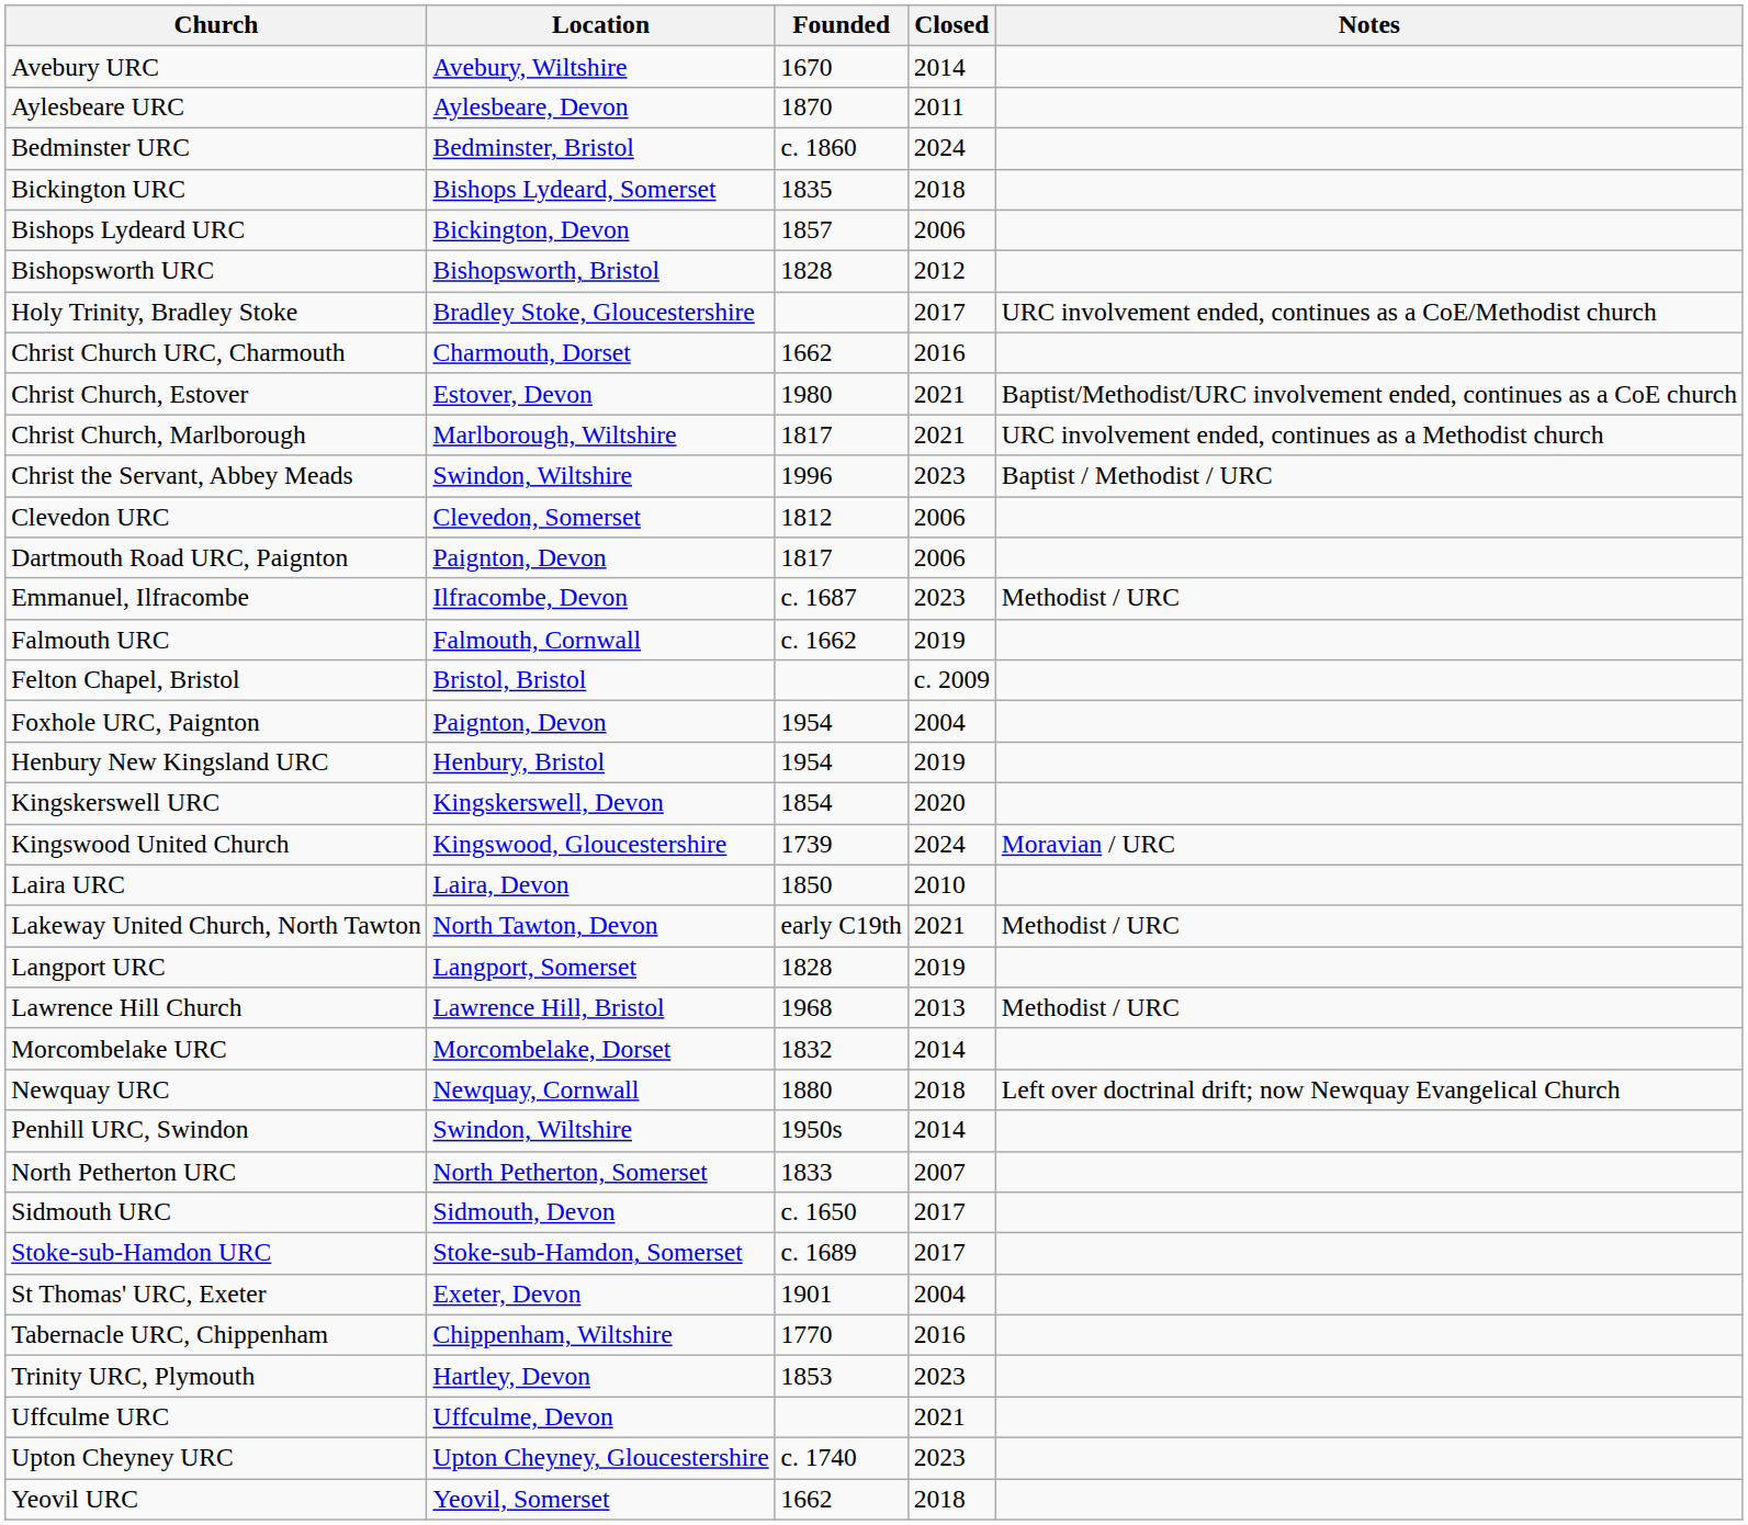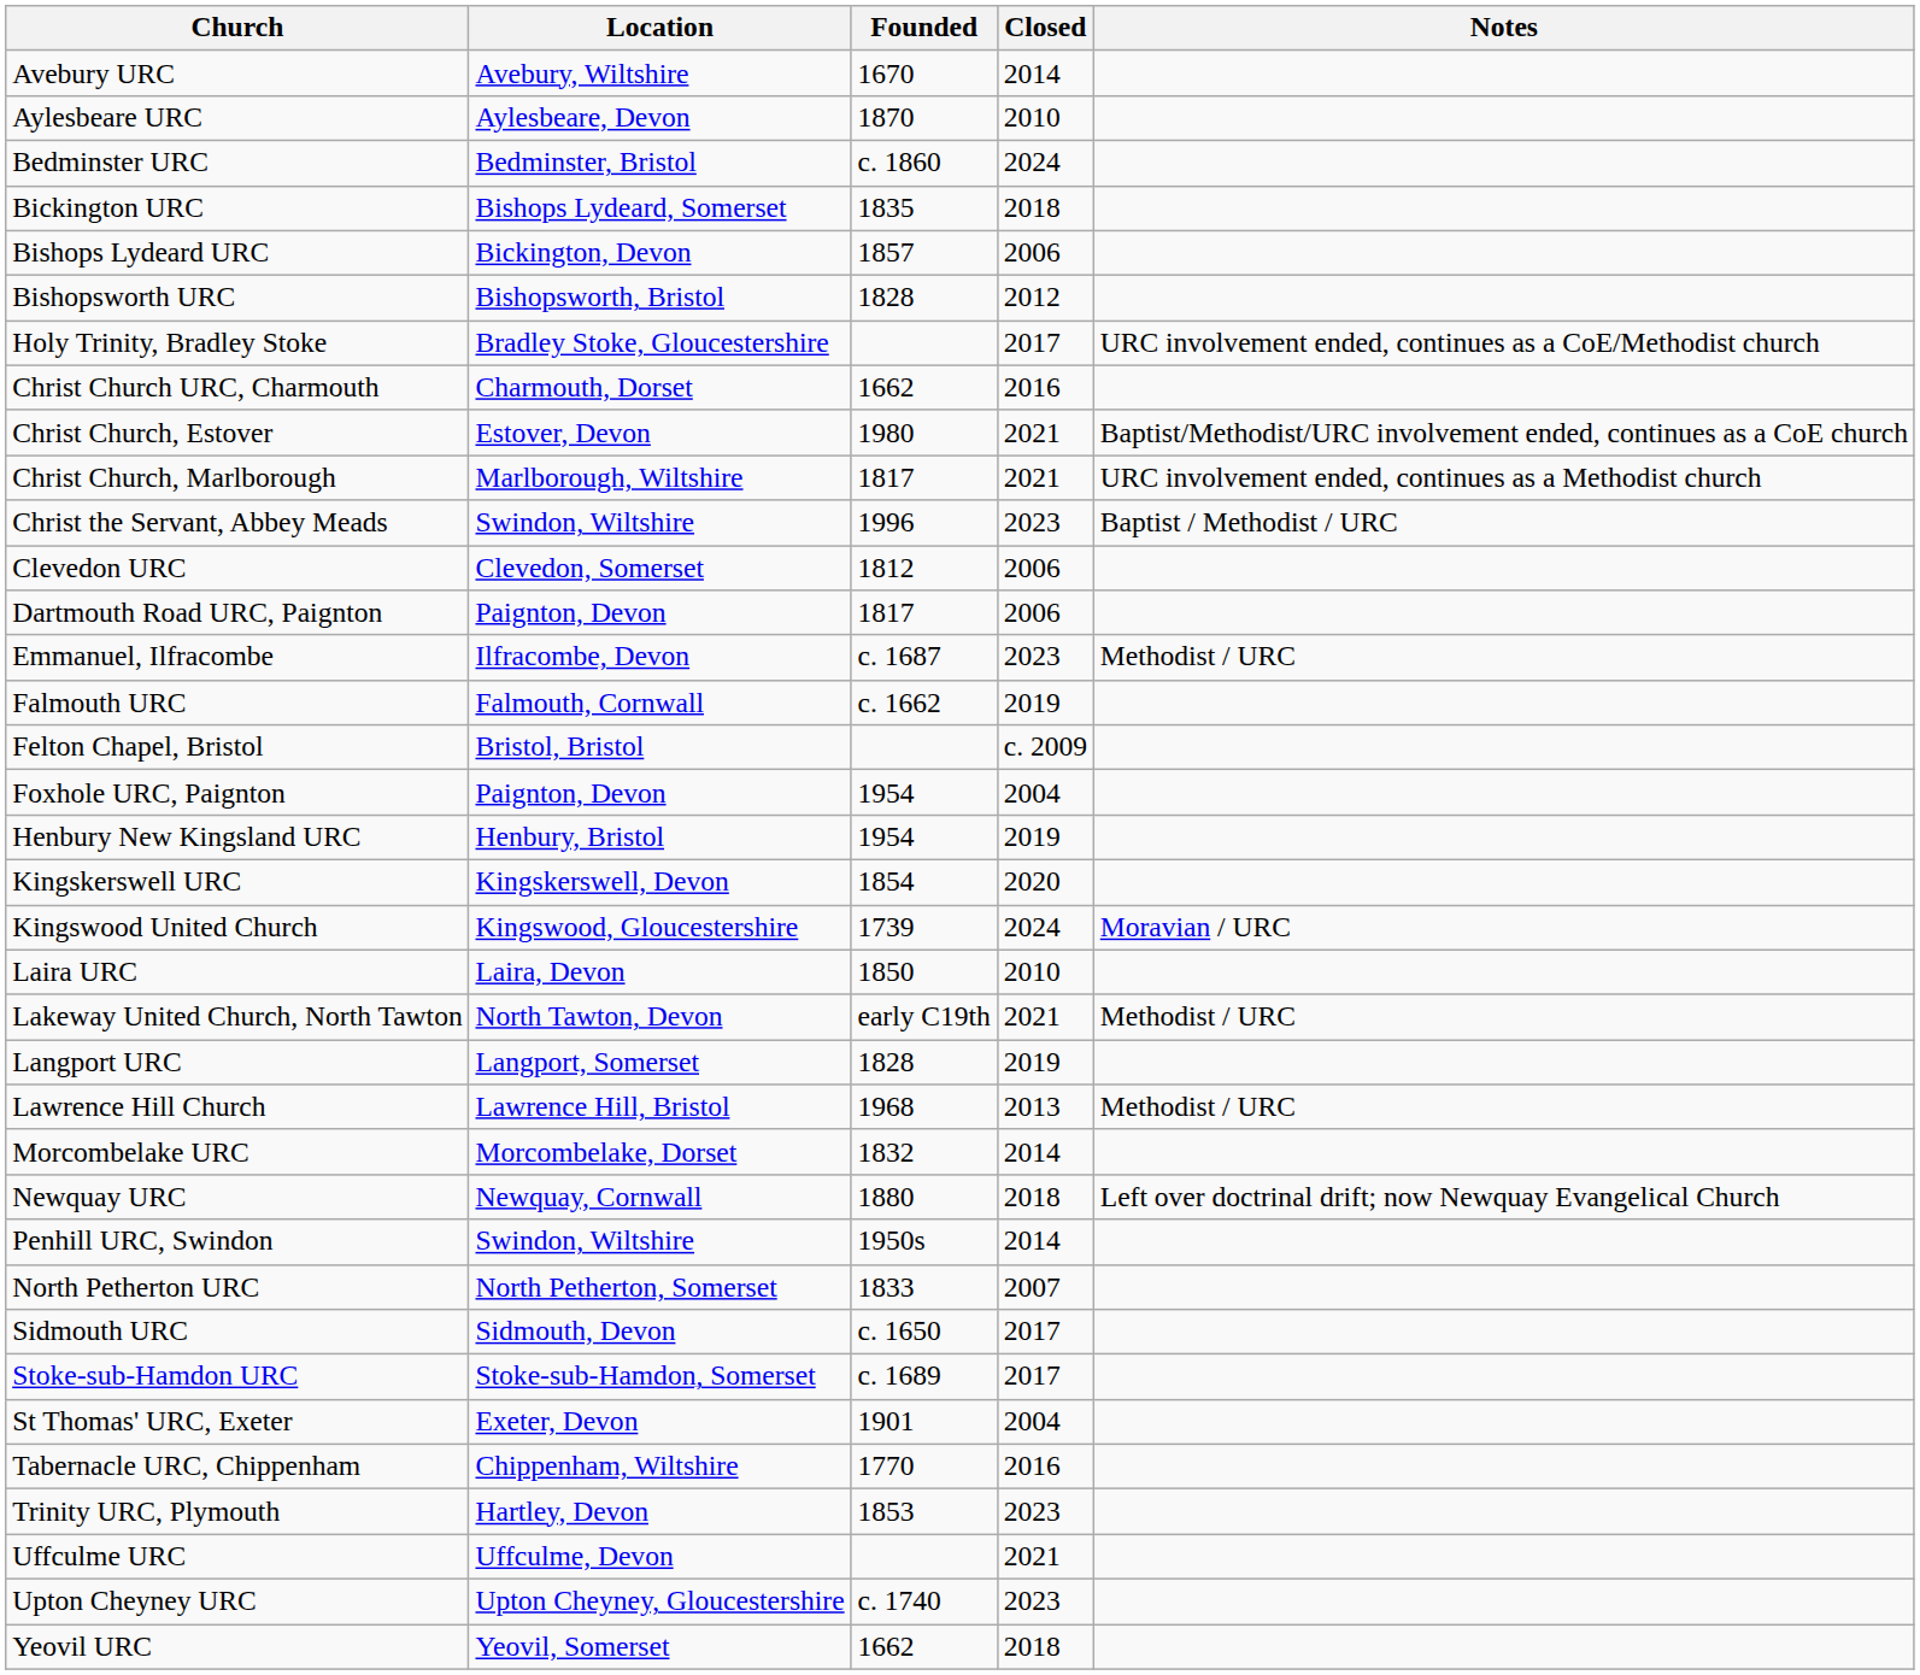Aylesbeare URC | Closed: 2011 -> 2010
